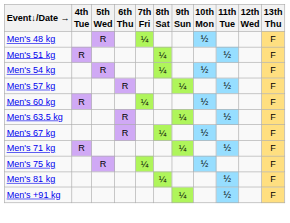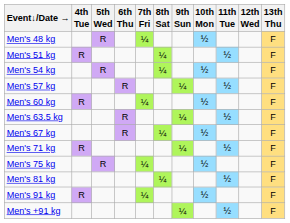+ row: Men's 91 kg | R | ¼ | ½ | F
